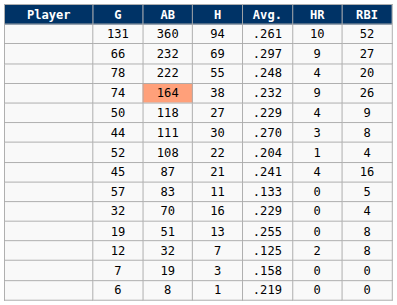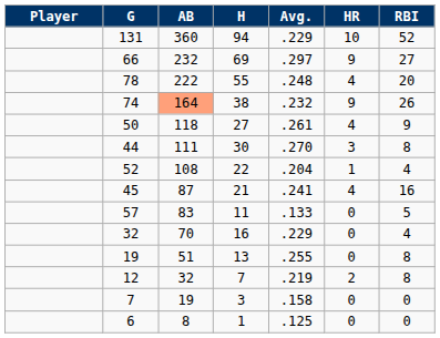131 | Avg.: .261 -> .229
50 | Avg.: .229 -> .261
12 | Avg.: .125 -> .219
6 | Avg.: .219 -> .125
